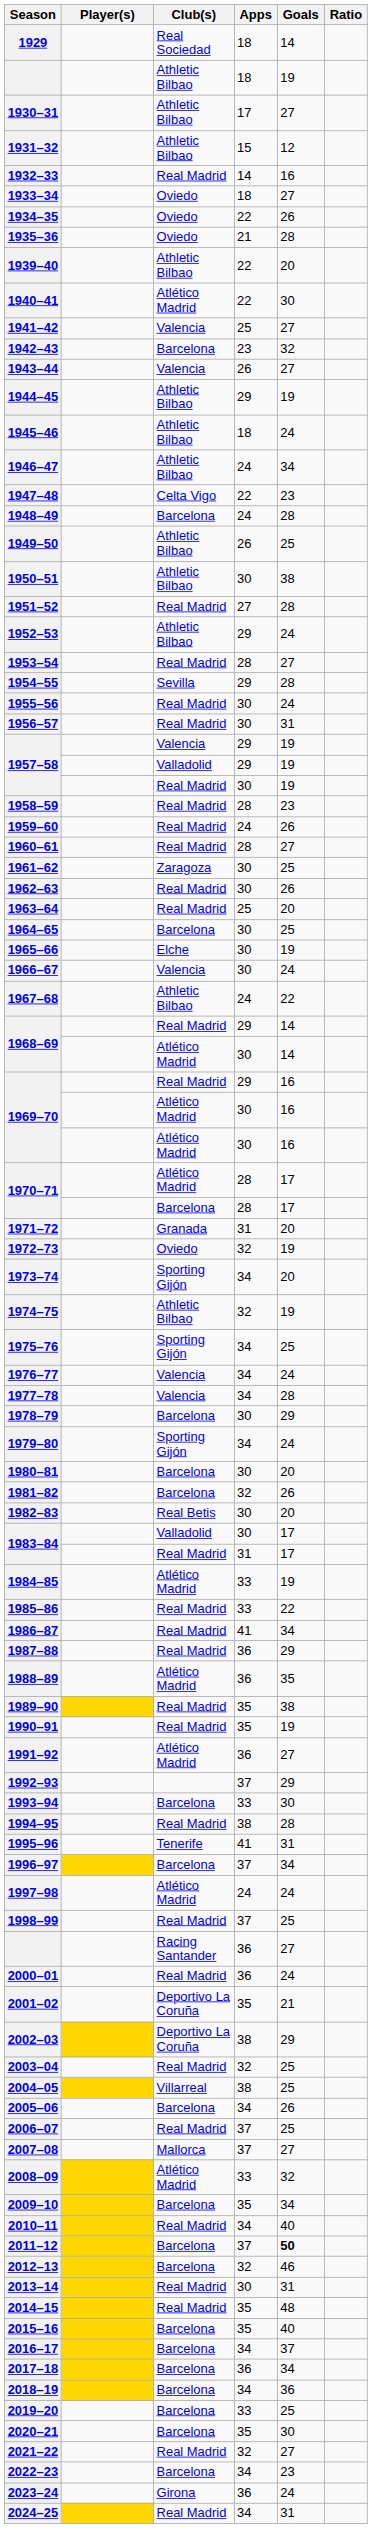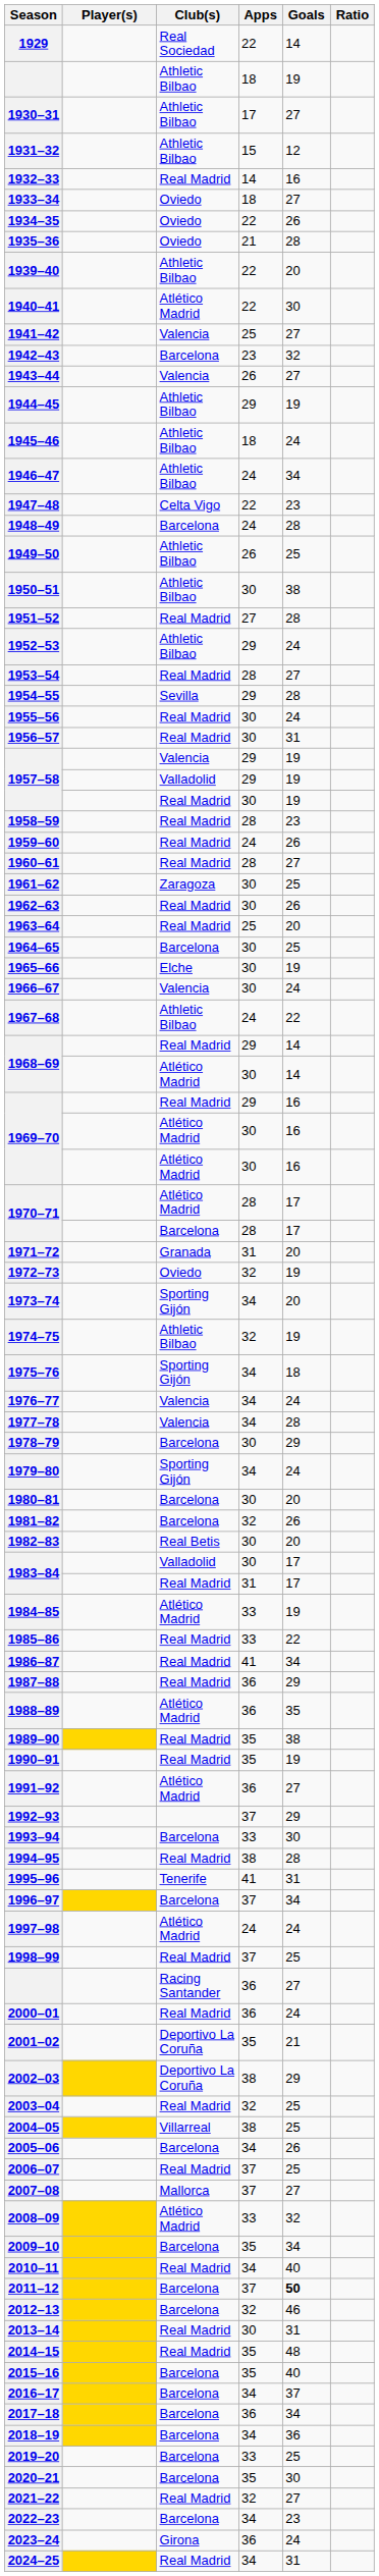1929 | Apps: 18 -> 22
1975–76 | Goals: 25 -> 18
